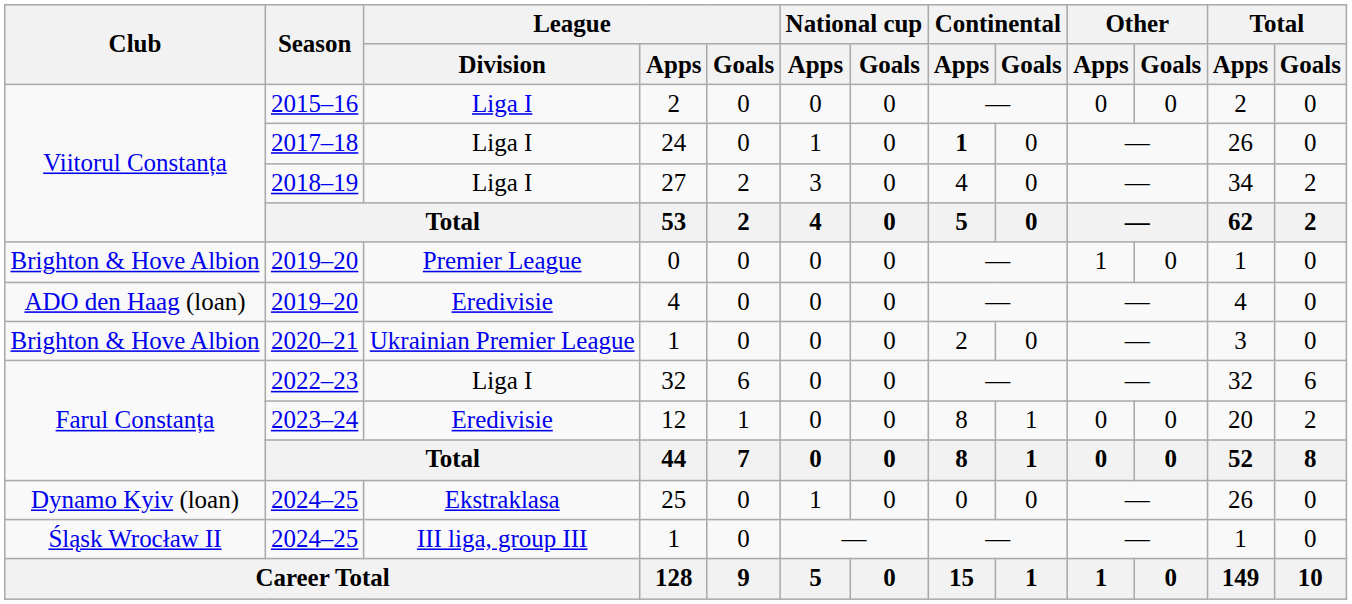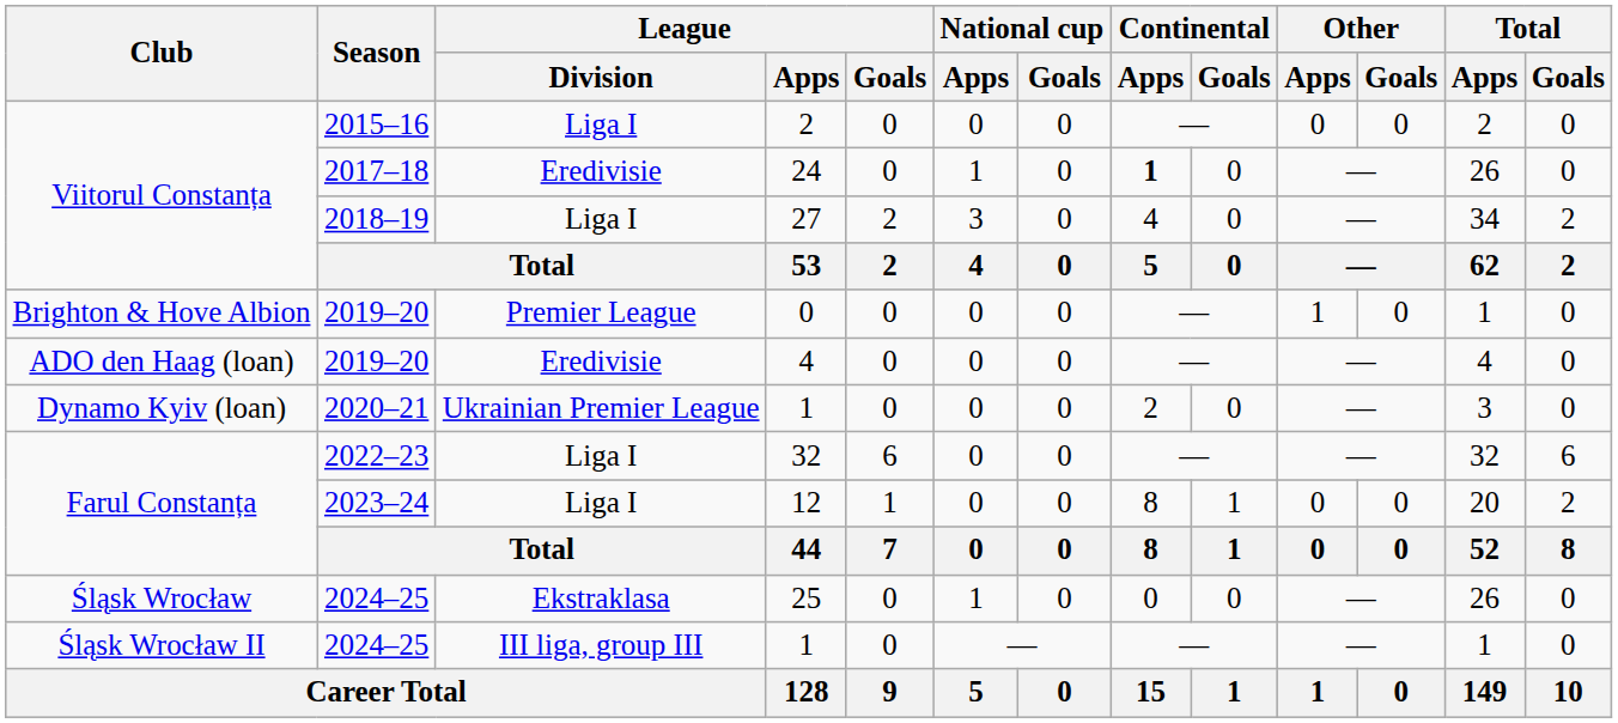24 | League / Division: Liga I -> Eredivisie
2020–21 / 1 | Club: Brighton & Hove Albion -> Dynamo Kyiv (loan)
12 | League / Division: Eredivisie -> Liga I
25 | Club: Dynamo Kyiv (loan) -> Śląsk Wrocław
